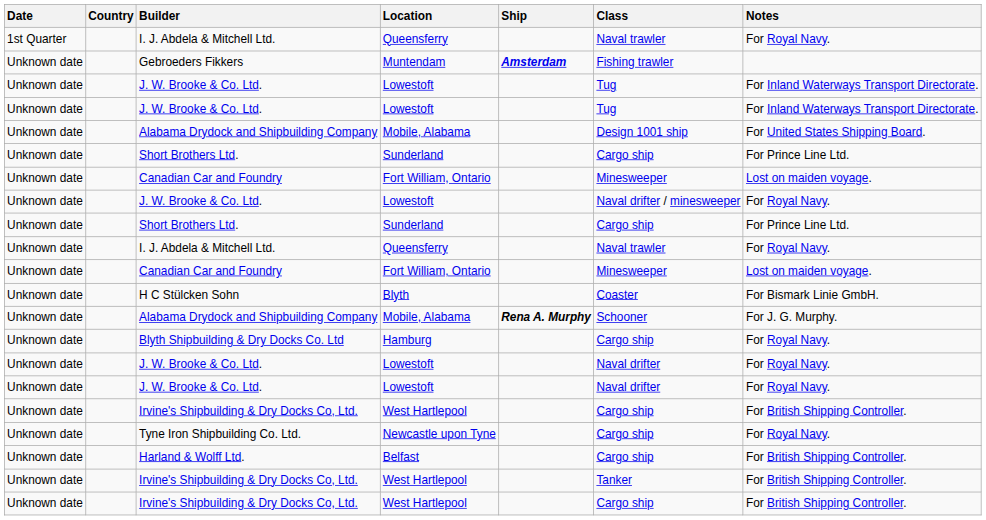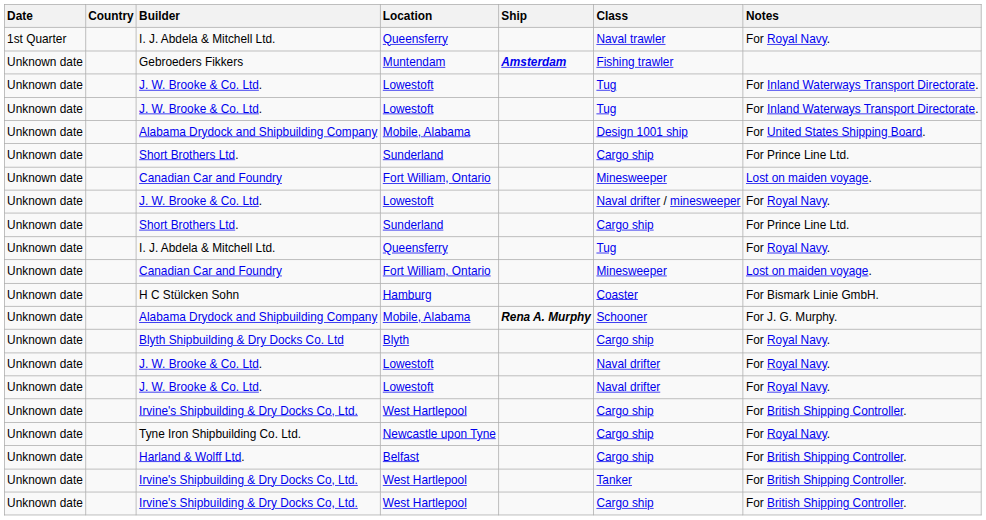Unknown date / I. J. Abdela & Mitchell Ltd. | Class: Naval trawler -> Tug
H C Stülcken Sohn | Location: Blyth -> Hamburg
Blyth Shipbuilding & Dry Docks Co. Ltd | Location: Hamburg -> Blyth
